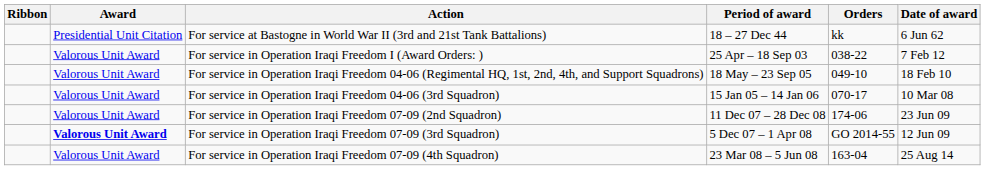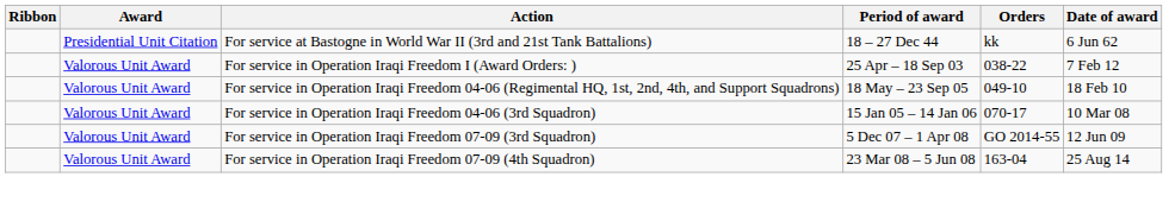- row: Valorous Unit Award | For service in Operation Iraqi Freedom 07-09 (2nd Squadron) | 11 Dec 07 – 28 Dec 08 | 174-06 | 23 Jun 09
For service in Operation Iraqi Freedom 07-09 (3rd Squadron) | Award: bold -> normal
